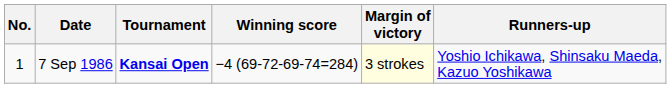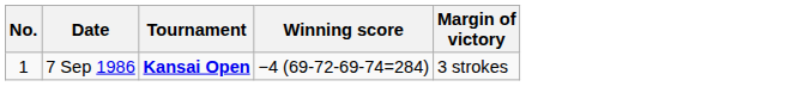- column: Runners-up | Yoshio Ichikawa, Shinsaku Maeda, Kazuo Yoshikawa
7 Sep 1986 | Margin of victory: lightyellow background -> no background
